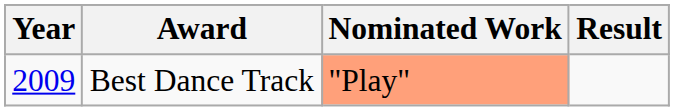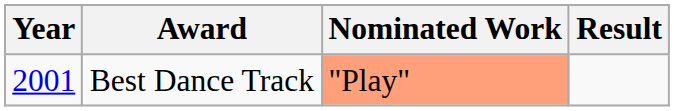Best Dance Track | Year: 2009 -> 2001
